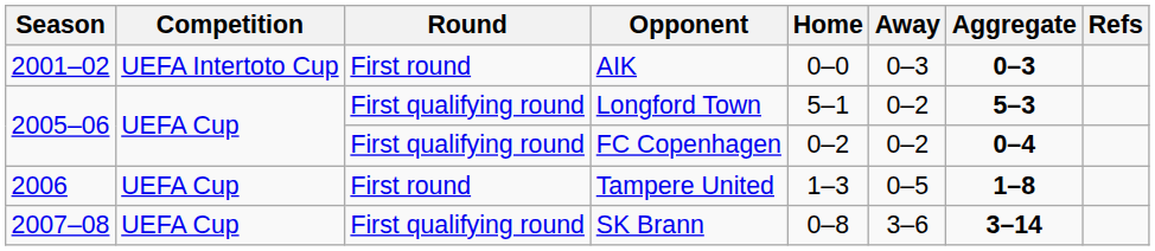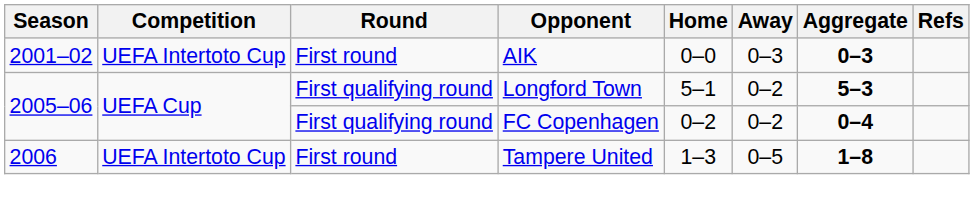Tampere United | Competition: UEFA Cup -> UEFA Intertoto Cup
- row: 2007–08 | UEFA Cup | First qualifying round | SK Brann | 0–8 | 3–6 | 3–14
